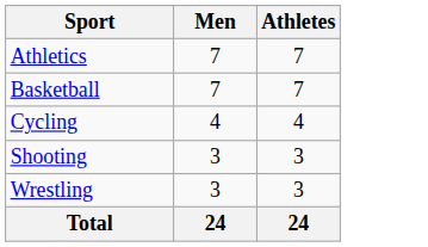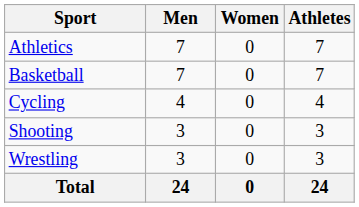+ column: Women | 0 | 0 | 0 | 0 | 0 | 0
